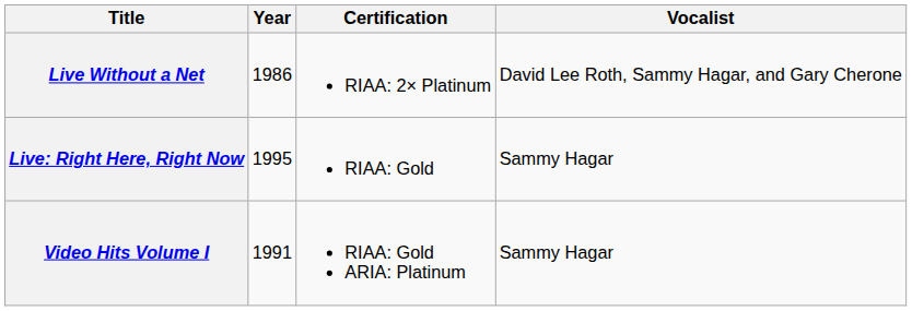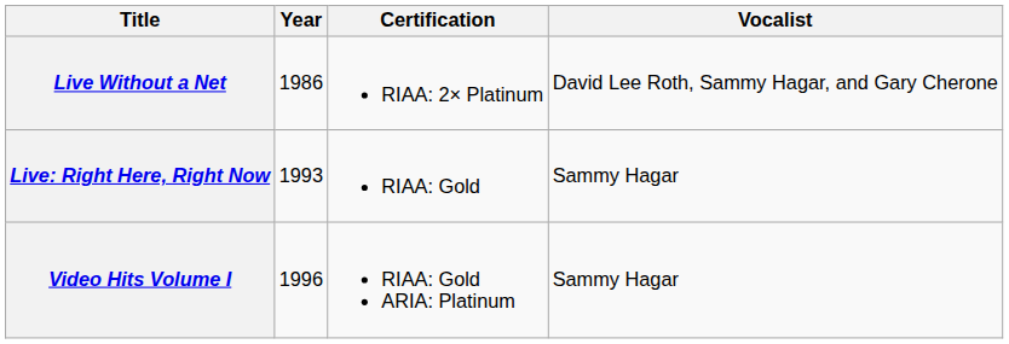Live: Right Here, Right Now | Year: 1995 -> 1993
Video Hits Volume I | Year: 1991 -> 1996
